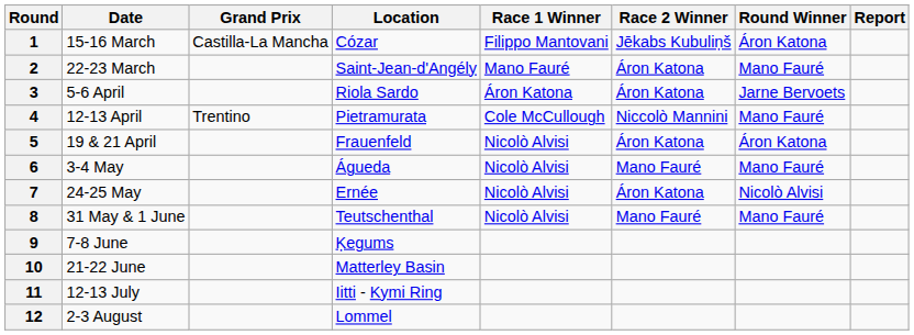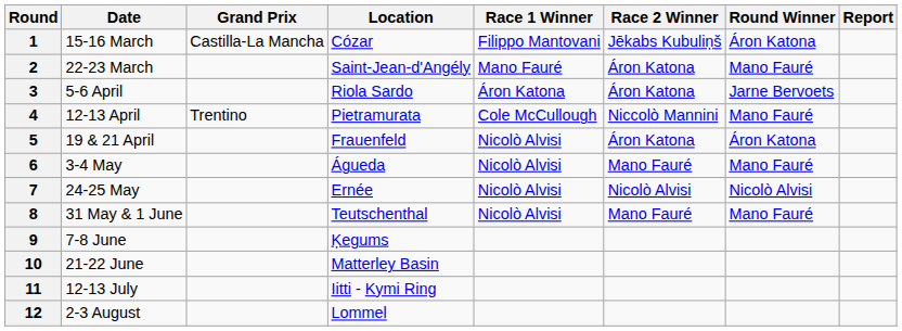7 | Race 2 Winner: Áron Katona -> Nicolò Alvisi
